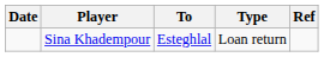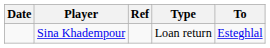columns swapped: To <-> Ref
